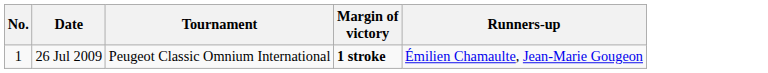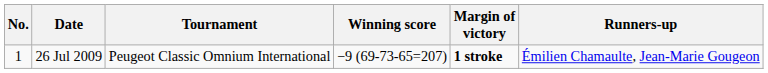+ column: Winning score | −9 (69-73-65=207)
